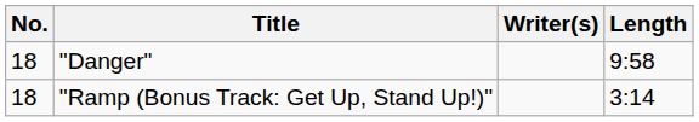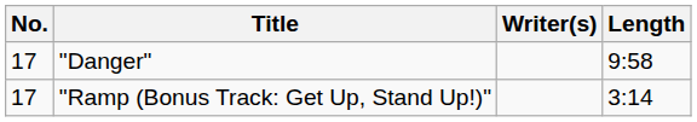"Danger" | No.: 18 -> 17
"Ramp (Bonus Track: Get Up, Stand Up!)" | No.: 18 -> 17
